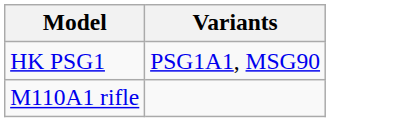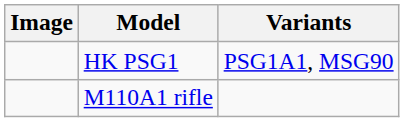+ column: Image
